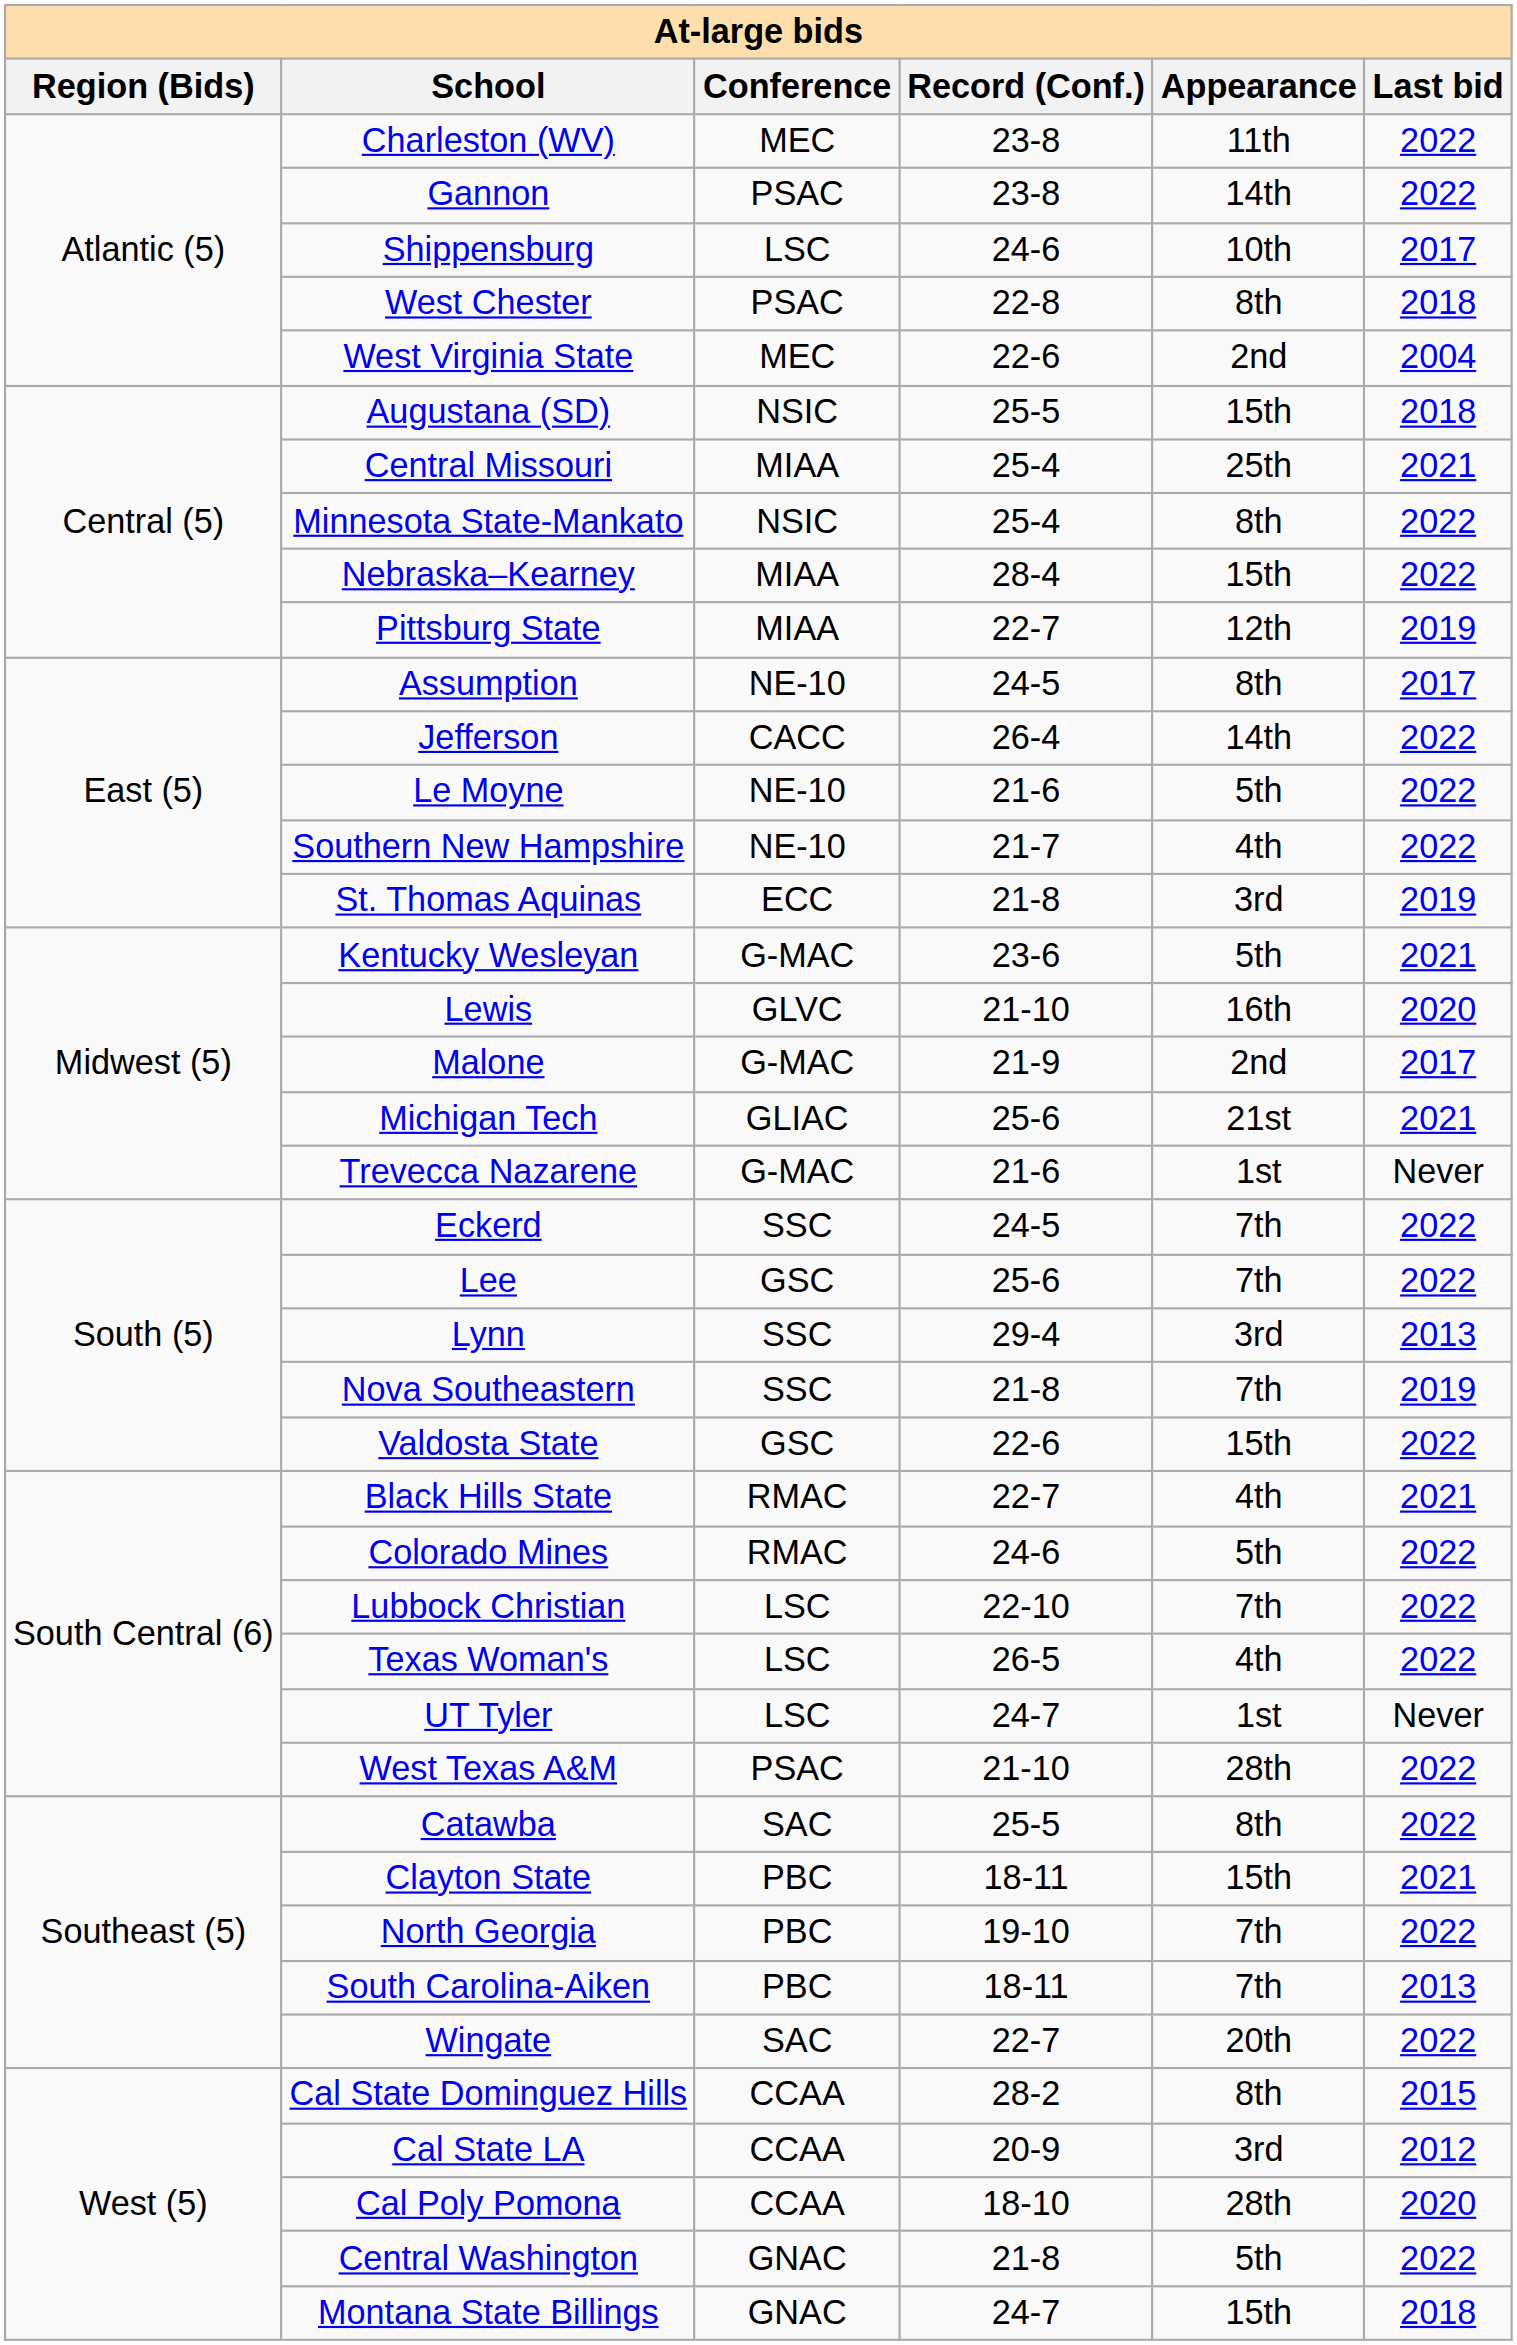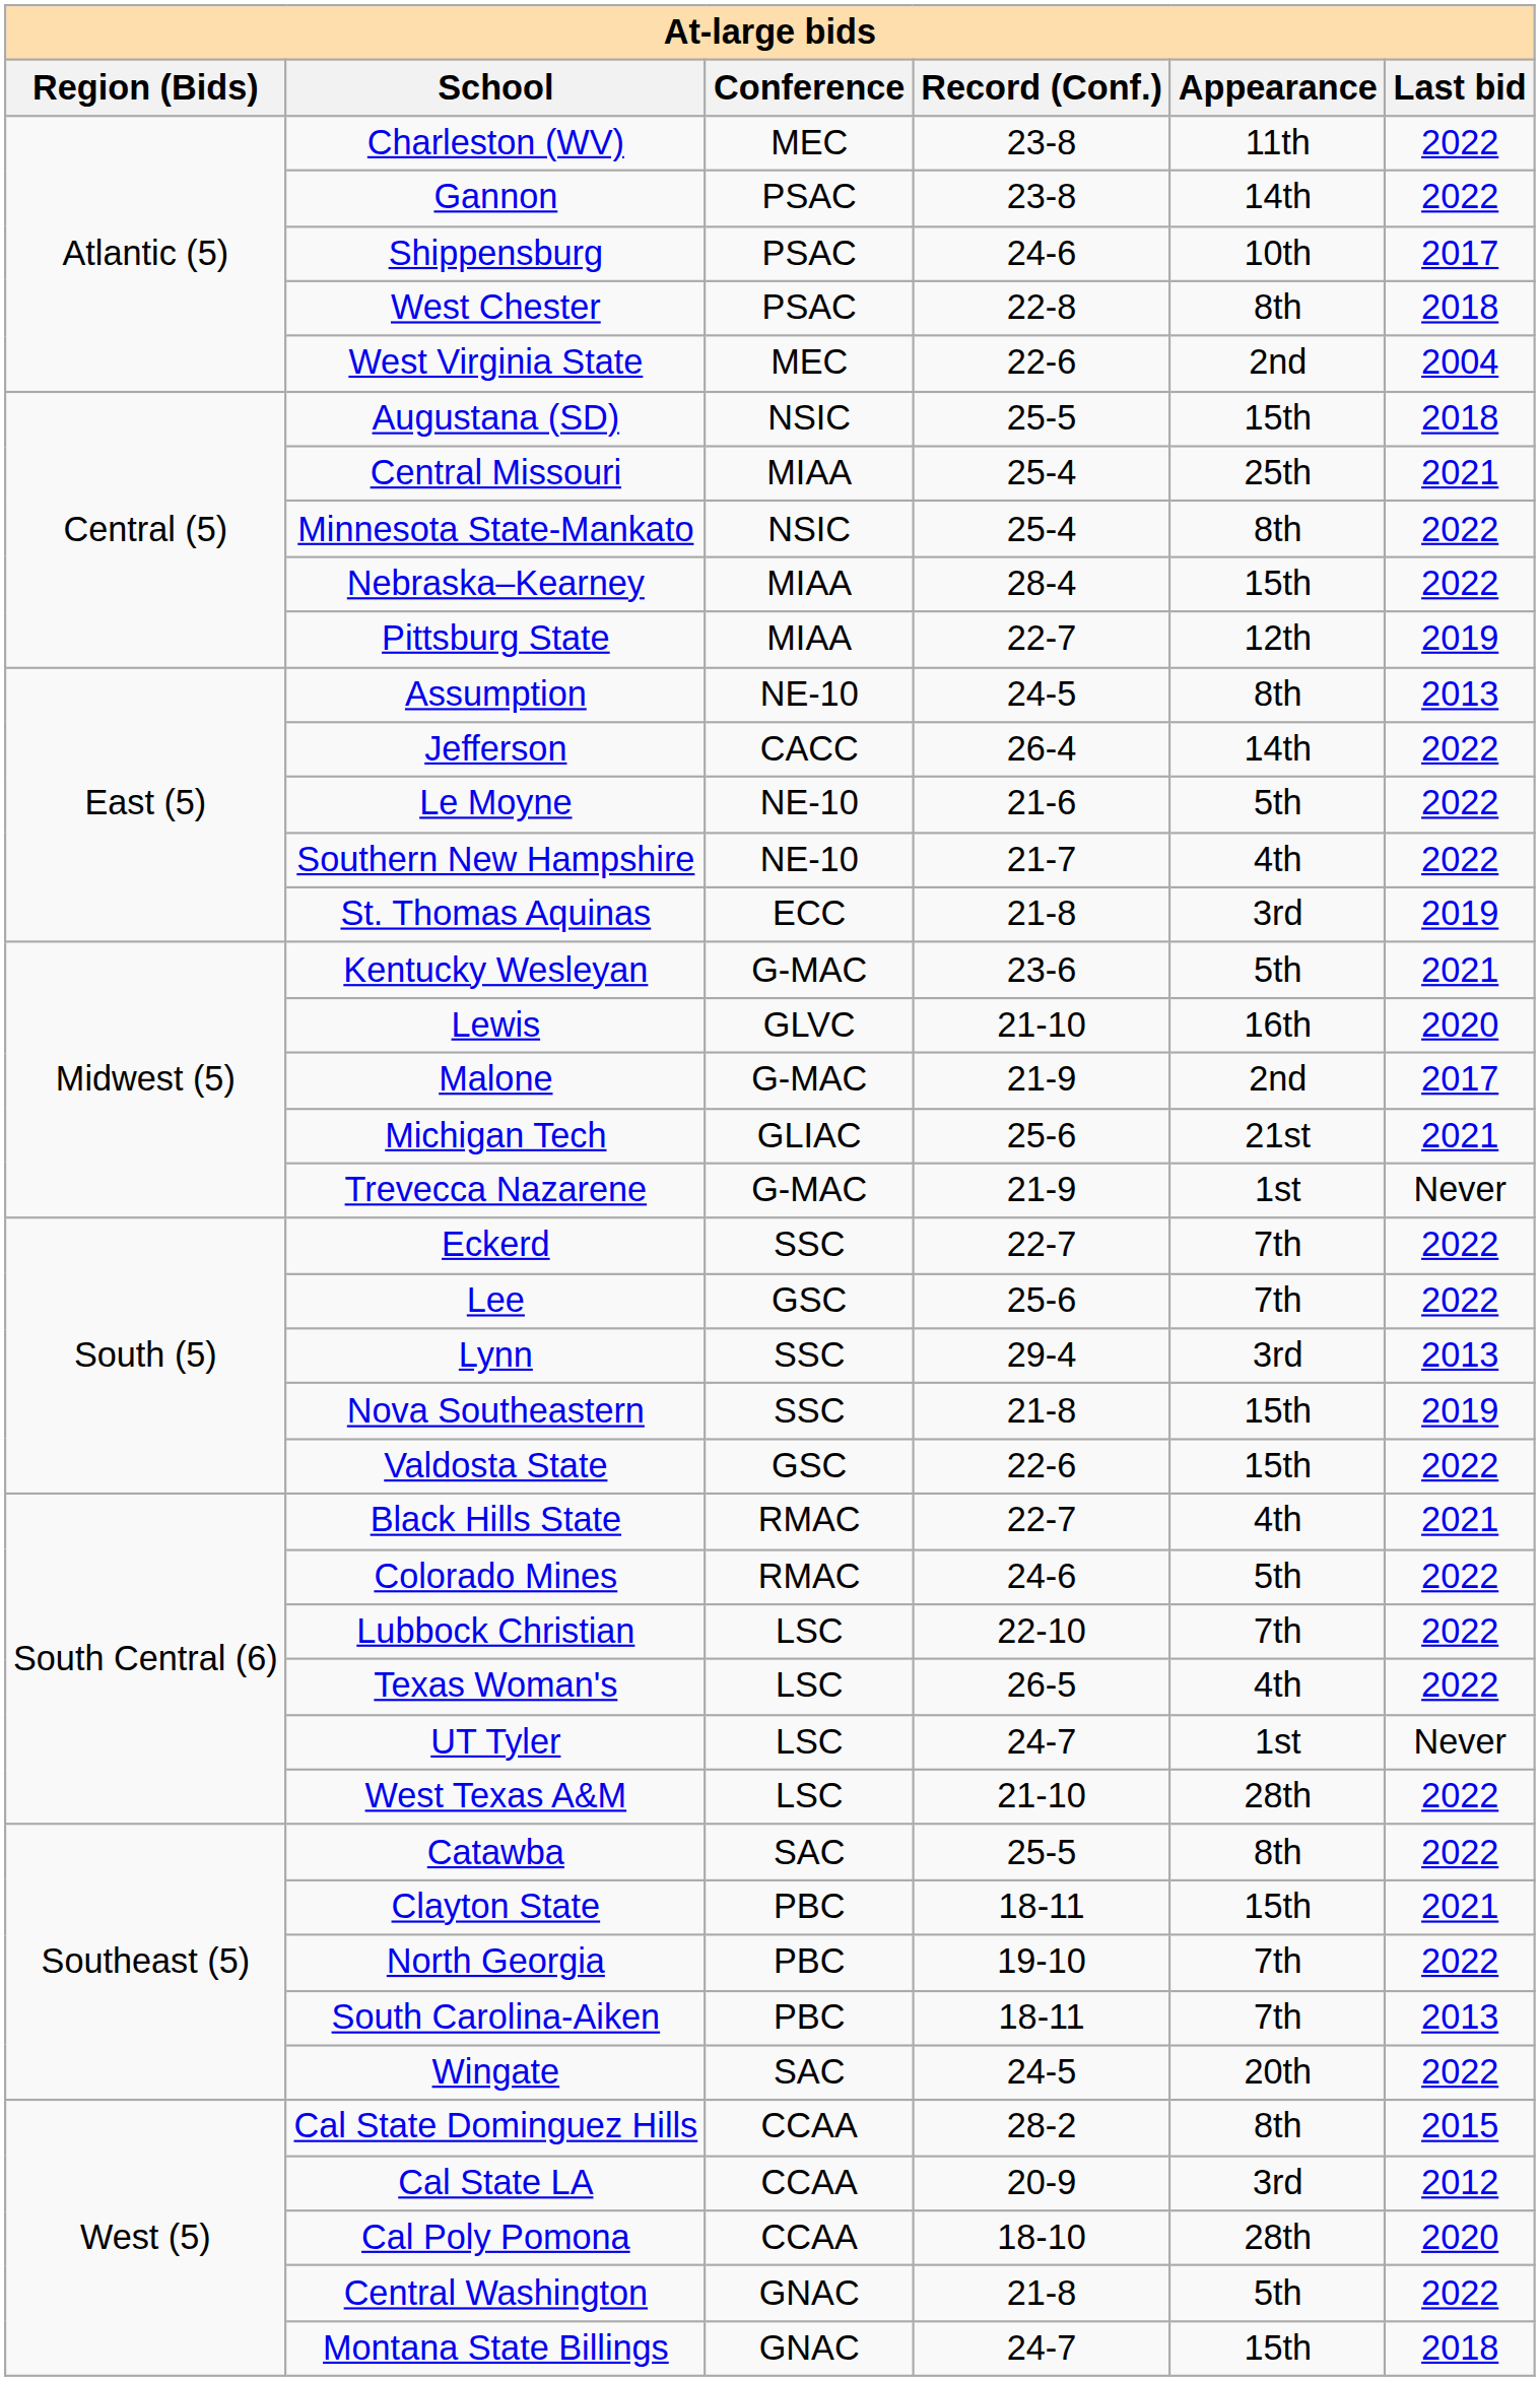Shippensburg | Conference: LSC -> PSAC
Assumption | Last bid: 2017 -> 2013
Trevecca Nazarene | Record (Conf.): 21-6 -> 21-9
Eckerd | Record (Conf.): 24-5 -> 22-7
Nova Southeastern | Appearance: 7th -> 15th
West Texas A&M | Conference: PSAC -> LSC
Wingate | Record (Conf.): 22-7 -> 24-5
